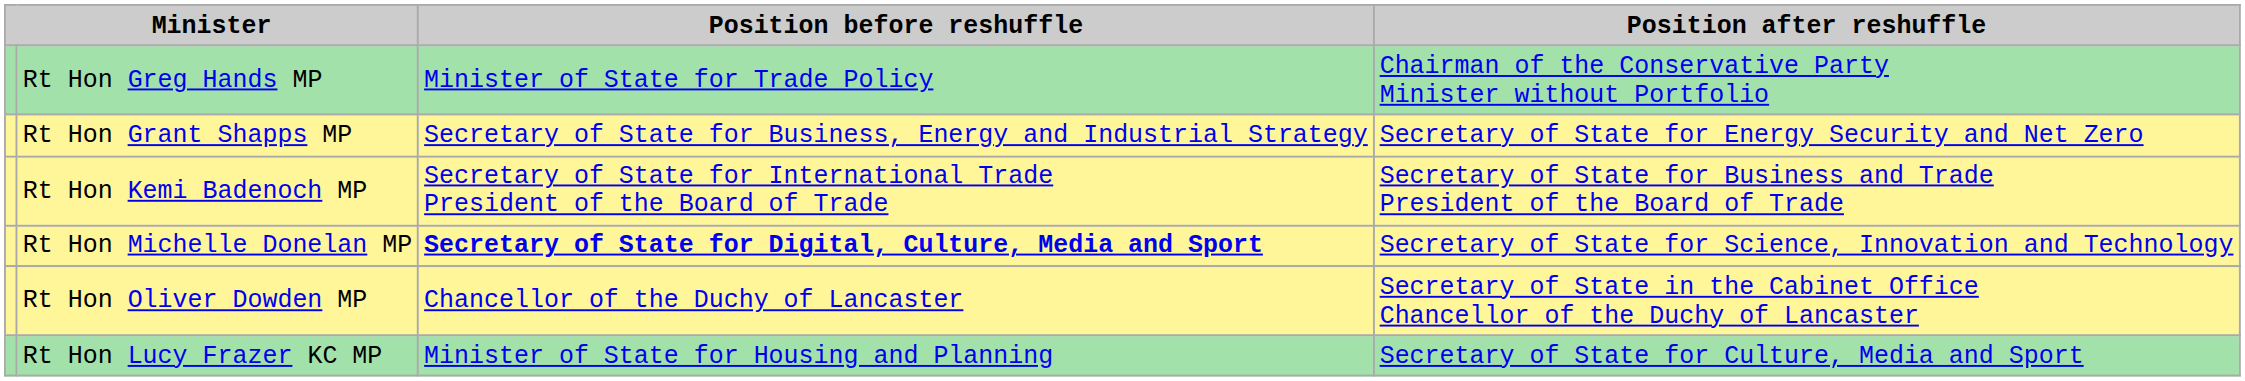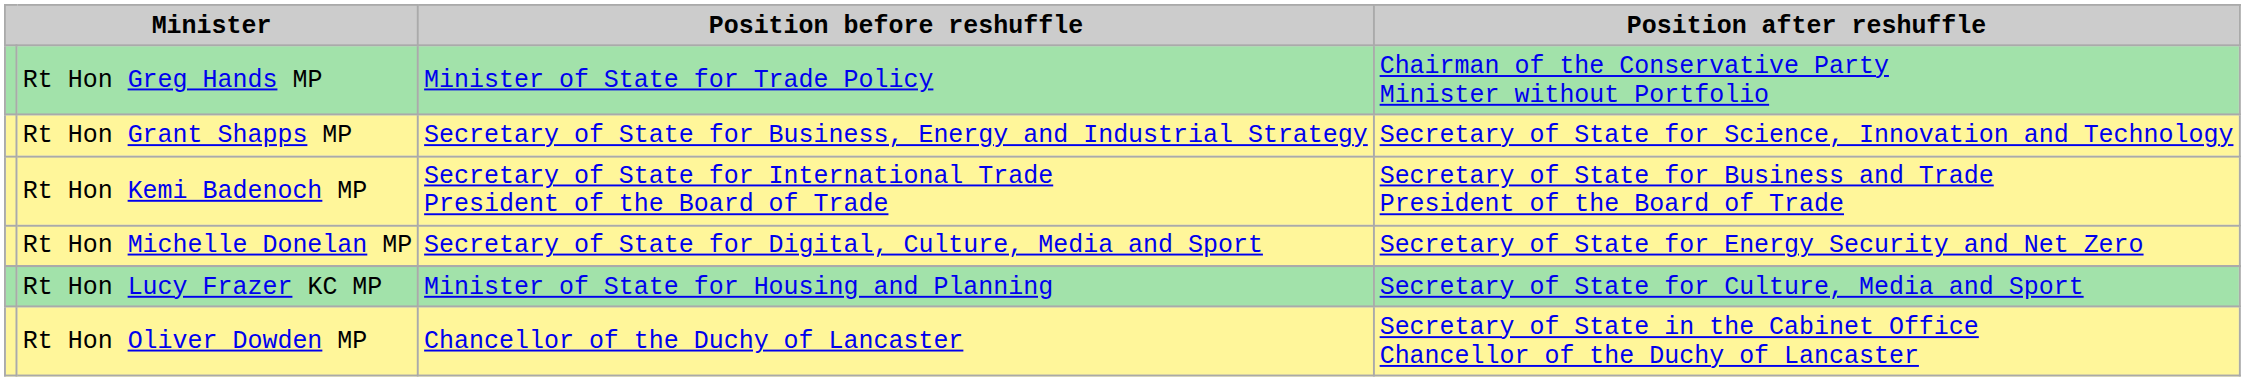Rt Hon Grant Shapps MP | Position after reshuffle: Secretary of State for Energy Security and Net Zero -> Secretary of State for Science, Innovation and Technology
Rt Hon Michelle Donelan MP | Position before reshuffle: bold -> normal
Rt Hon Michelle Donelan MP | Position after reshuffle: Secretary of State for Science, Innovation and Technology -> Secretary of State for Energy Security and Net Zero
rows swapped: Rt Hon Lucy Frazer KC MP <-> Rt Hon Oliver Dowden MP
